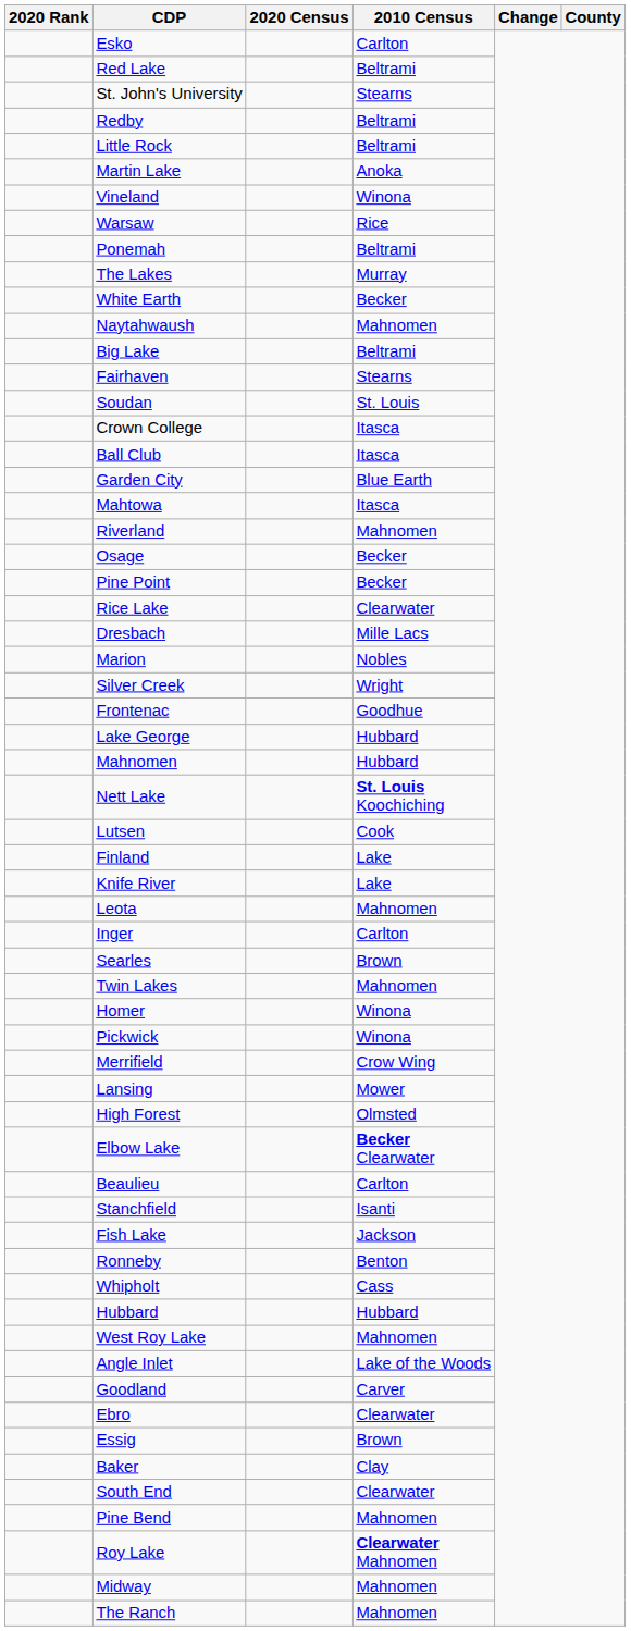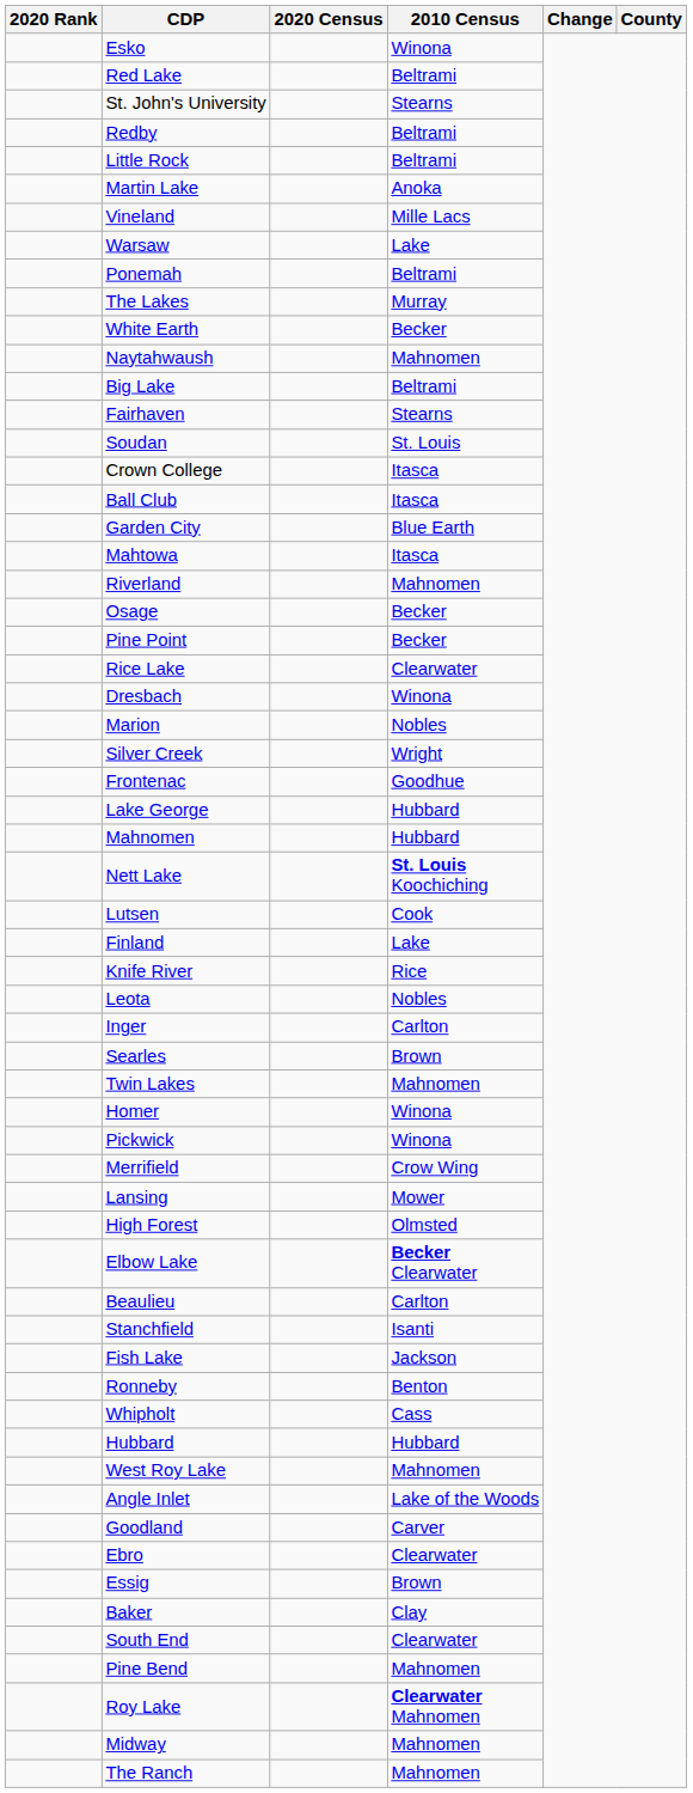Esko | 2010 Census: Carlton -> Winona
Vineland | 2010 Census: Winona -> Mille Lacs
Warsaw | 2010 Census: Rice -> Lake
Dresbach | 2010 Census: Mille Lacs -> Winona
Knife River | 2010 Census: Lake -> Rice
Leota | 2010 Census: Mahnomen -> Nobles
